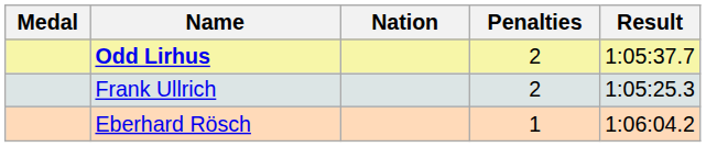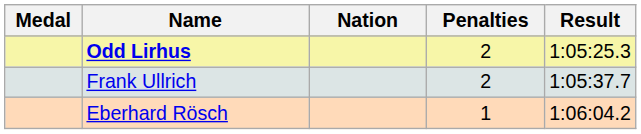Odd Lirhus | Result: 1:05:37.7 -> 1:05:25.3
Frank Ullrich | Result: 1:05:25.3 -> 1:05:37.7
